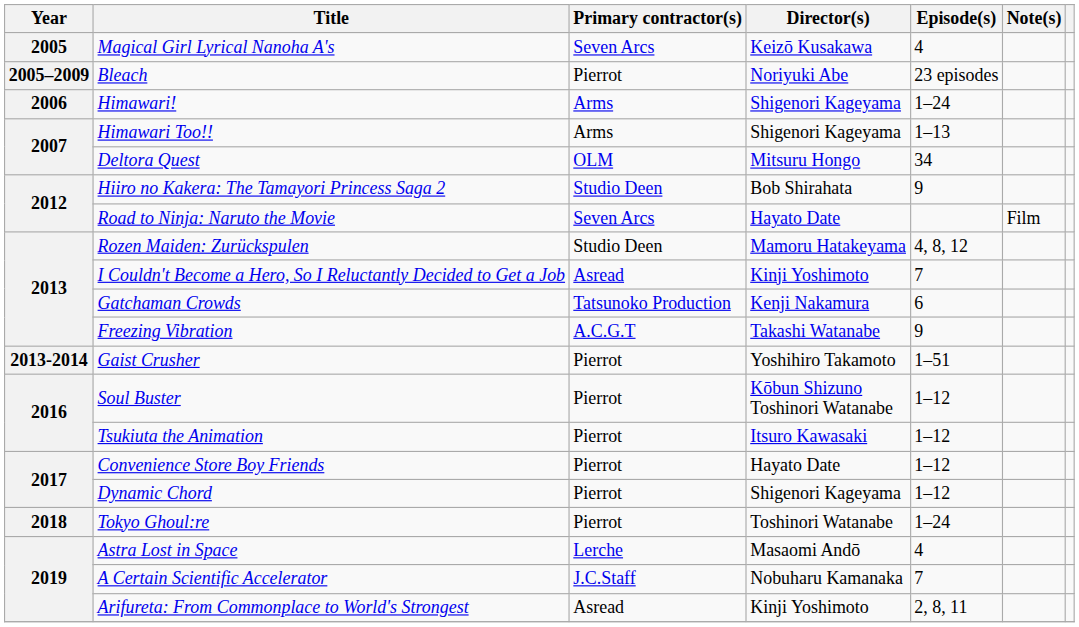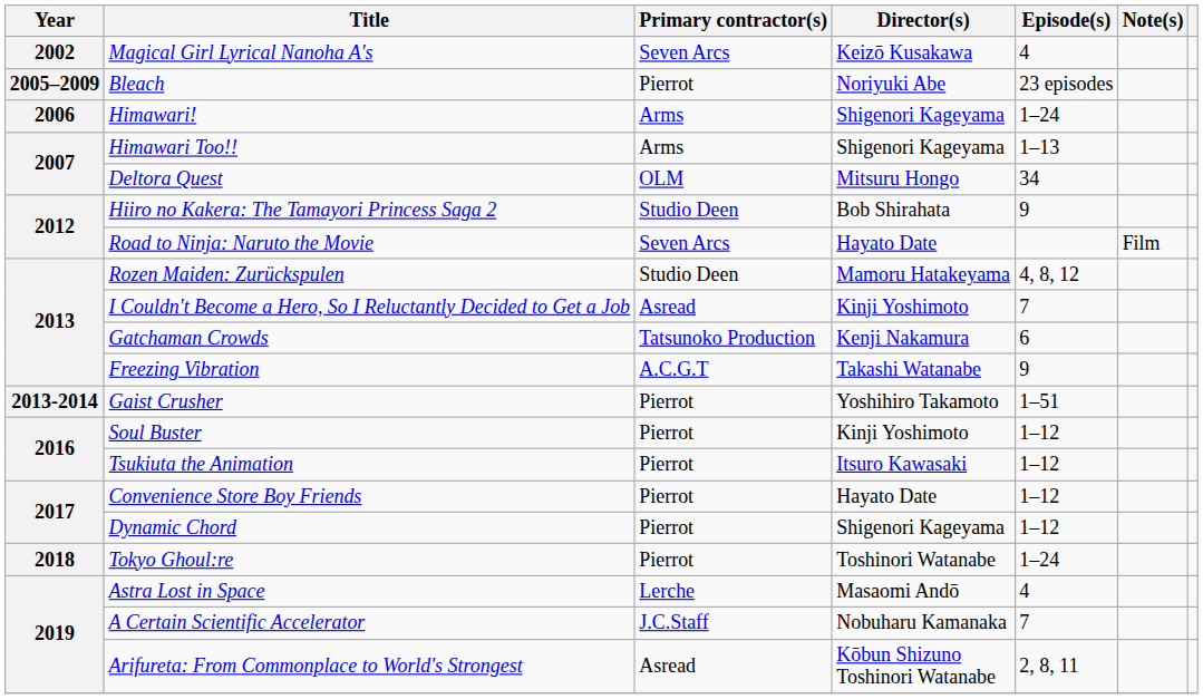Magical Girl Lyrical Nanoha A's | Year: 2005 -> 2002
Soul Buster | Director(s): Kōbun Shizuno Toshinori Watanabe -> Kinji Yoshimoto
Arifureta: From Commonplace to World's Strongest | Director(s): Kinji Yoshimoto -> Kōbun Shizuno Toshinori Watanabe
